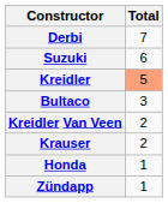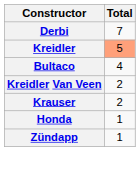- row: Suzuki | 6
Bultaco | Total: 3 -> 4
